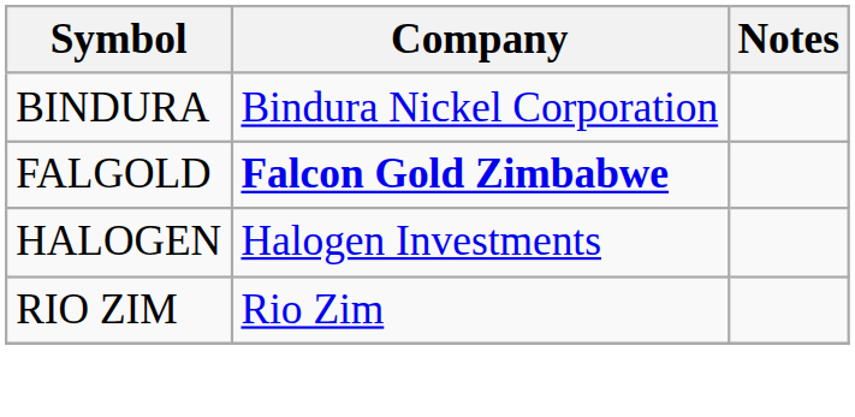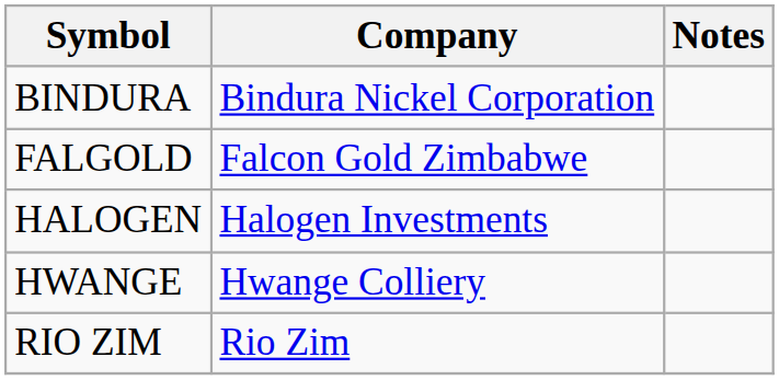FALGOLD | Company: bold -> normal
+ row: HWANGE | Hwange Colliery
